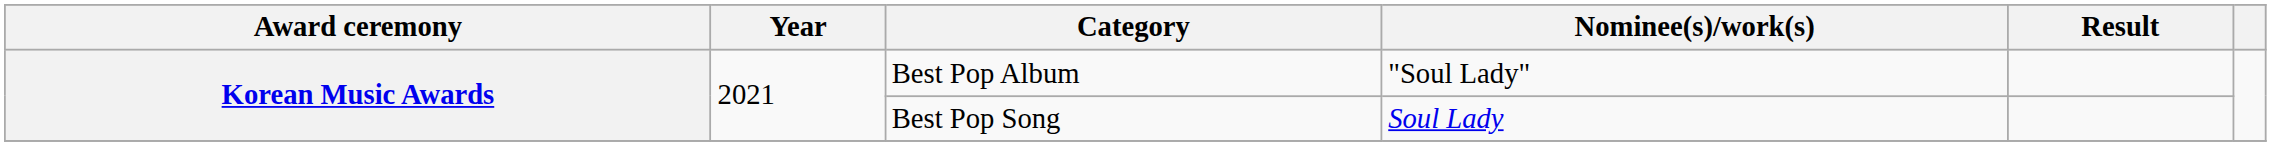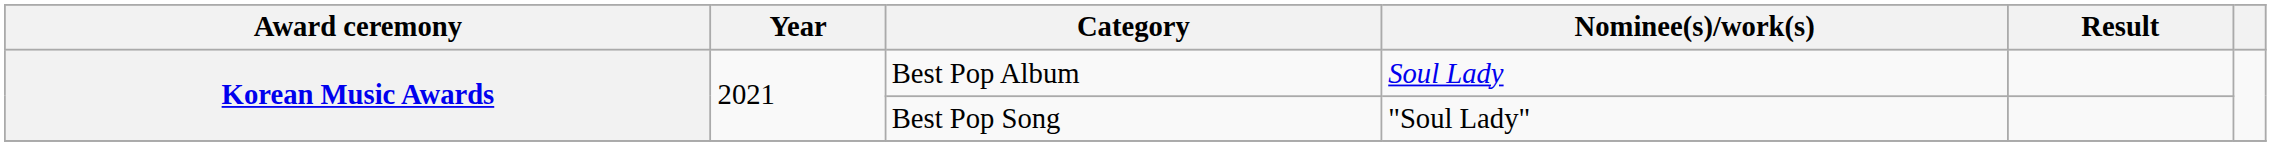Best Pop Album | Nominee(s)/work(s): "Soul Lady" -> Soul Lady
Best Pop Song | Nominee(s)/work(s): Soul Lady -> "Soul Lady"
